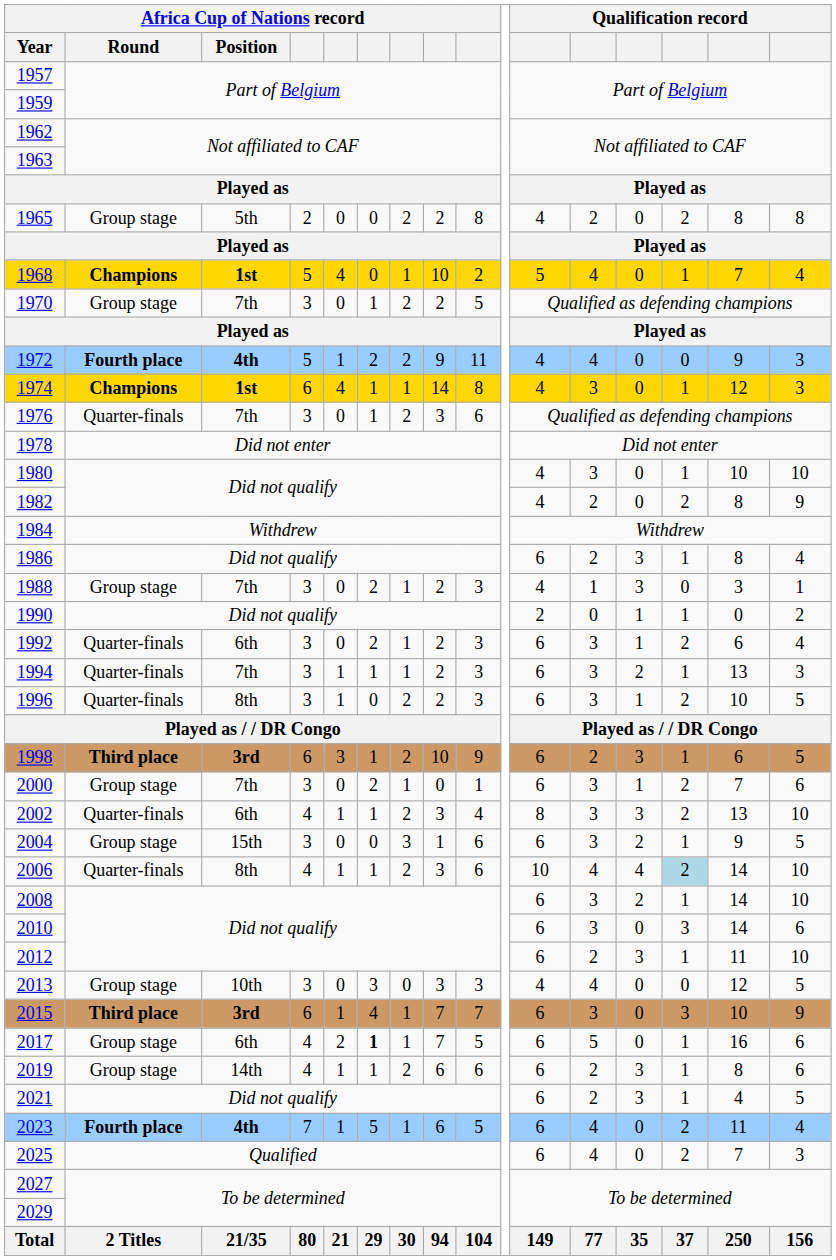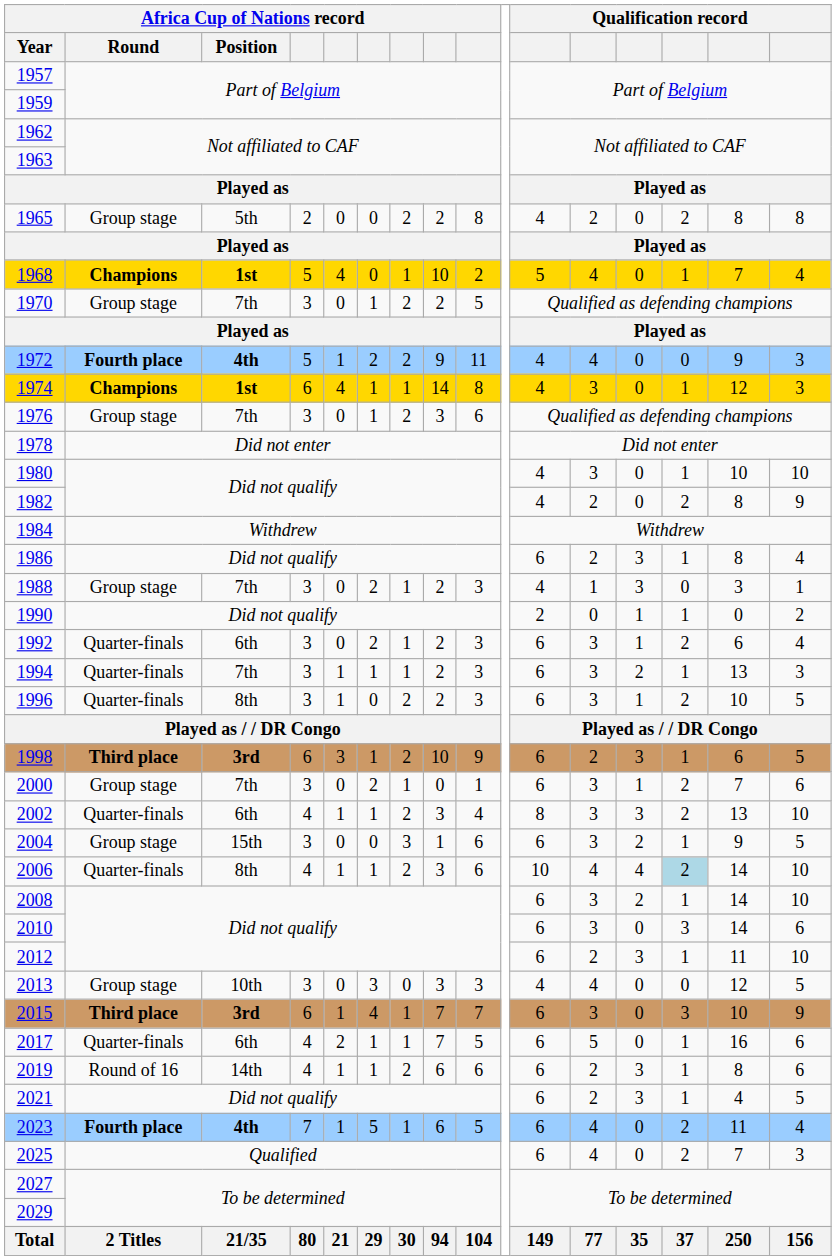1976 | Africa Cup of Nations record / Round: Quarter-finals -> Group stage
2017 | Africa Cup of Nations record / Round: Group stage -> Quarter-finals
2017 | column 6: bold -> normal
2019 | Africa Cup of Nations record / Round: Group stage -> Round of 16
